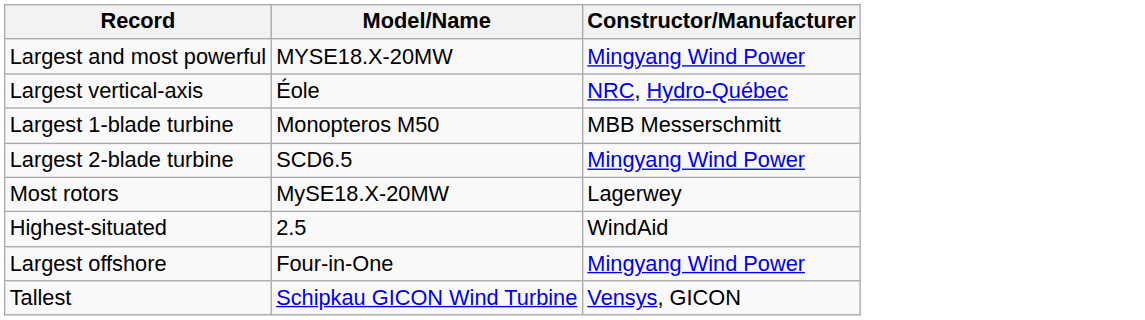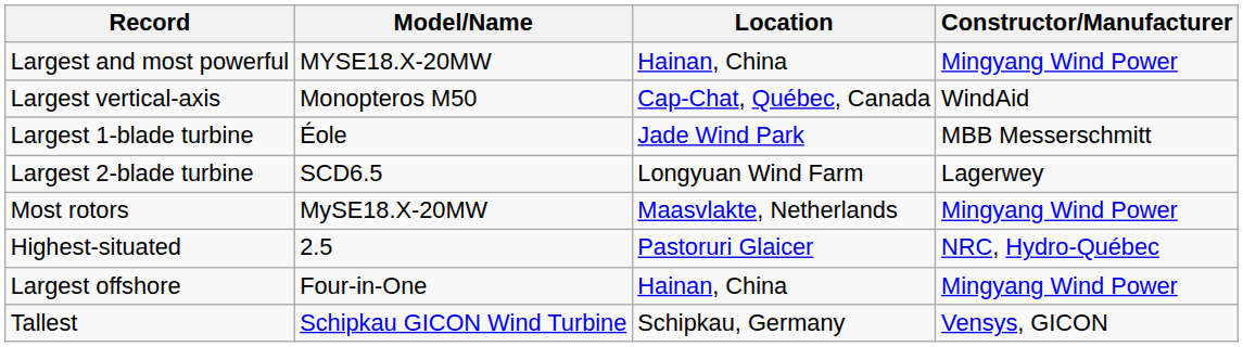+ column: Location | Hainan, China | Cap-Chat, Québec, Canada | Jade Wind Park | Longyuan Wind Farm | Maasvlakte, Netherlands | Pastoruri Glaicer | Hainan, China | Schipkau, Germany
Largest vertical-axis | Model/Name: Éole -> Monopteros M50
Largest vertical-axis | Constructor/Manufacturer: NRC, Hydro-Québec -> WindAid
Largest 1-blade turbine | Model/Name: Monopteros M50 -> Éole
Largest 2-blade turbine | Constructor/Manufacturer: Mingyang Wind Power -> Lagerwey
Most rotors | Constructor/Manufacturer: Lagerwey -> Mingyang Wind Power
Highest-situated | Constructor/Manufacturer: WindAid -> NRC, Hydro-Québec
